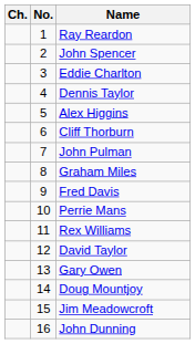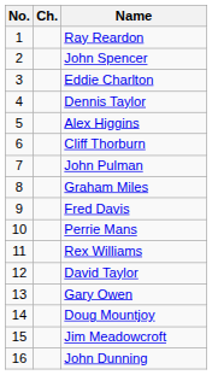columns swapped: No. <-> Ch.
